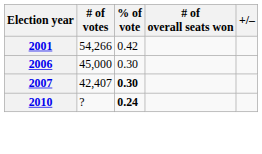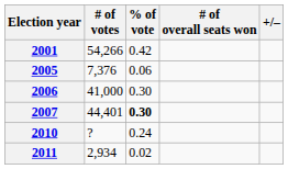+ row: 2005 | 7,376 | 0.06
2006 | # of votes: 45,000 -> 41,000
2007 | # of votes: 42,407 -> 44,401
2010 | % of vote: bold -> normal
+ row: 2011 | 2,934 | 0.02
